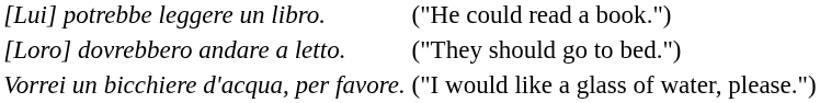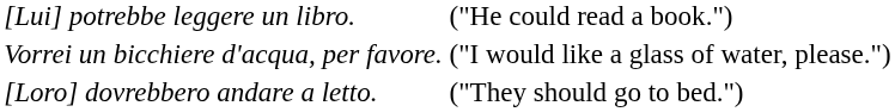rows swapped: [Loro] dovrebbero andare a letto. <-> Vorrei un bicchiere d'acqua, per favore.
